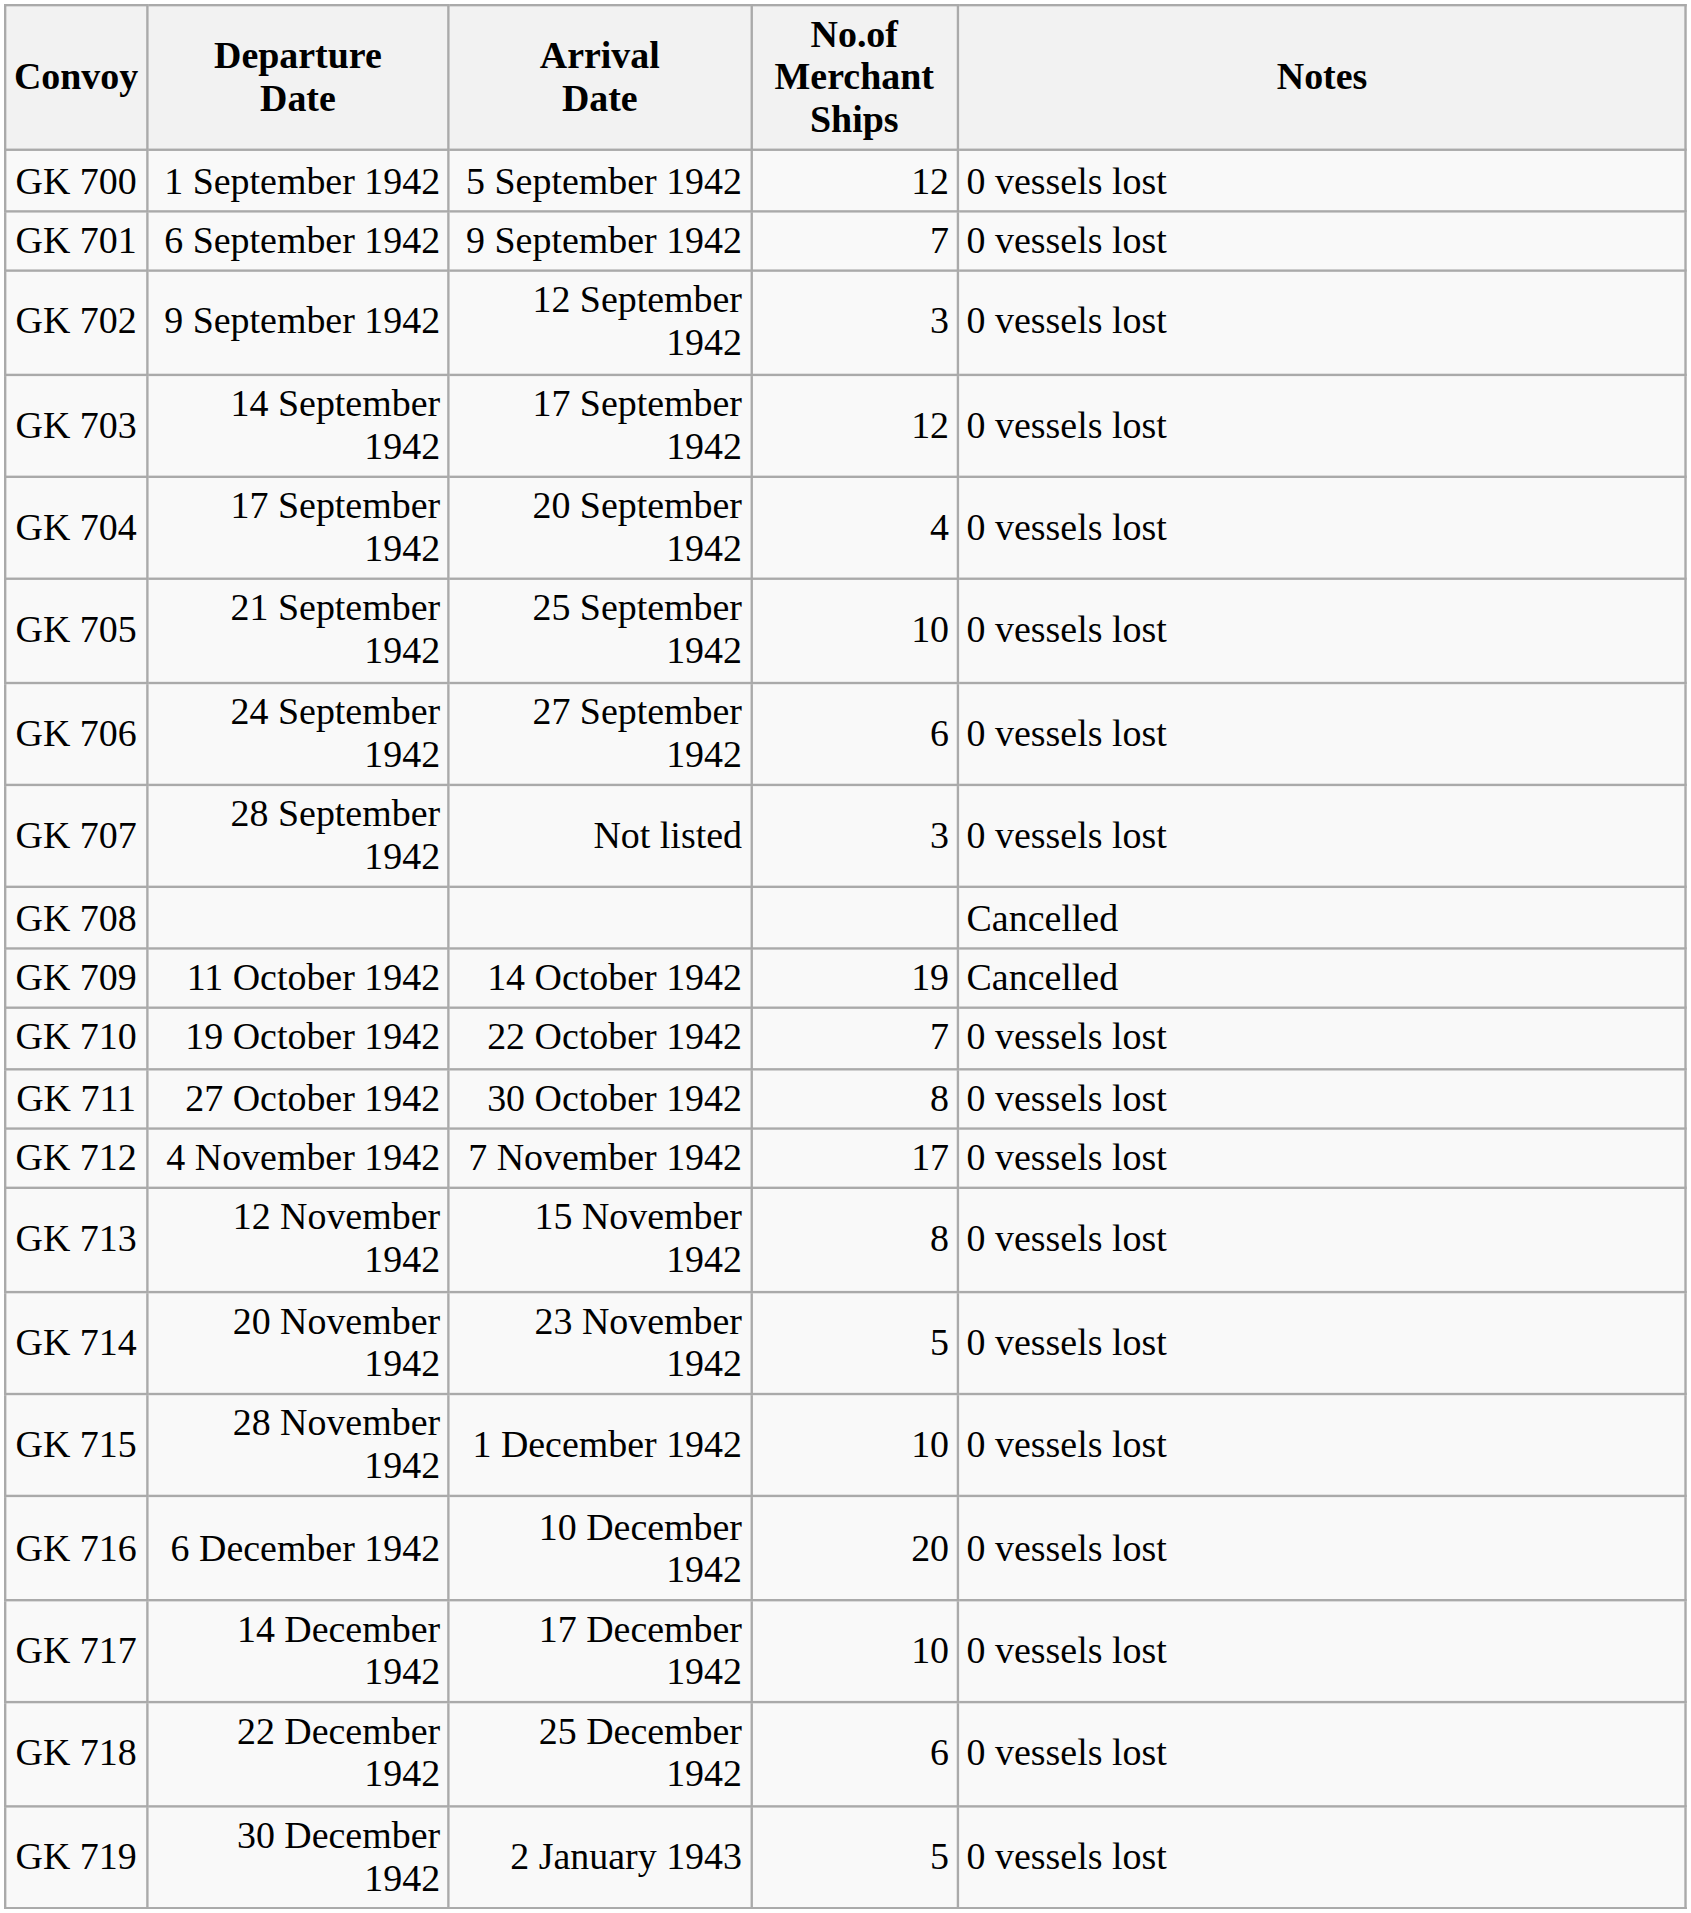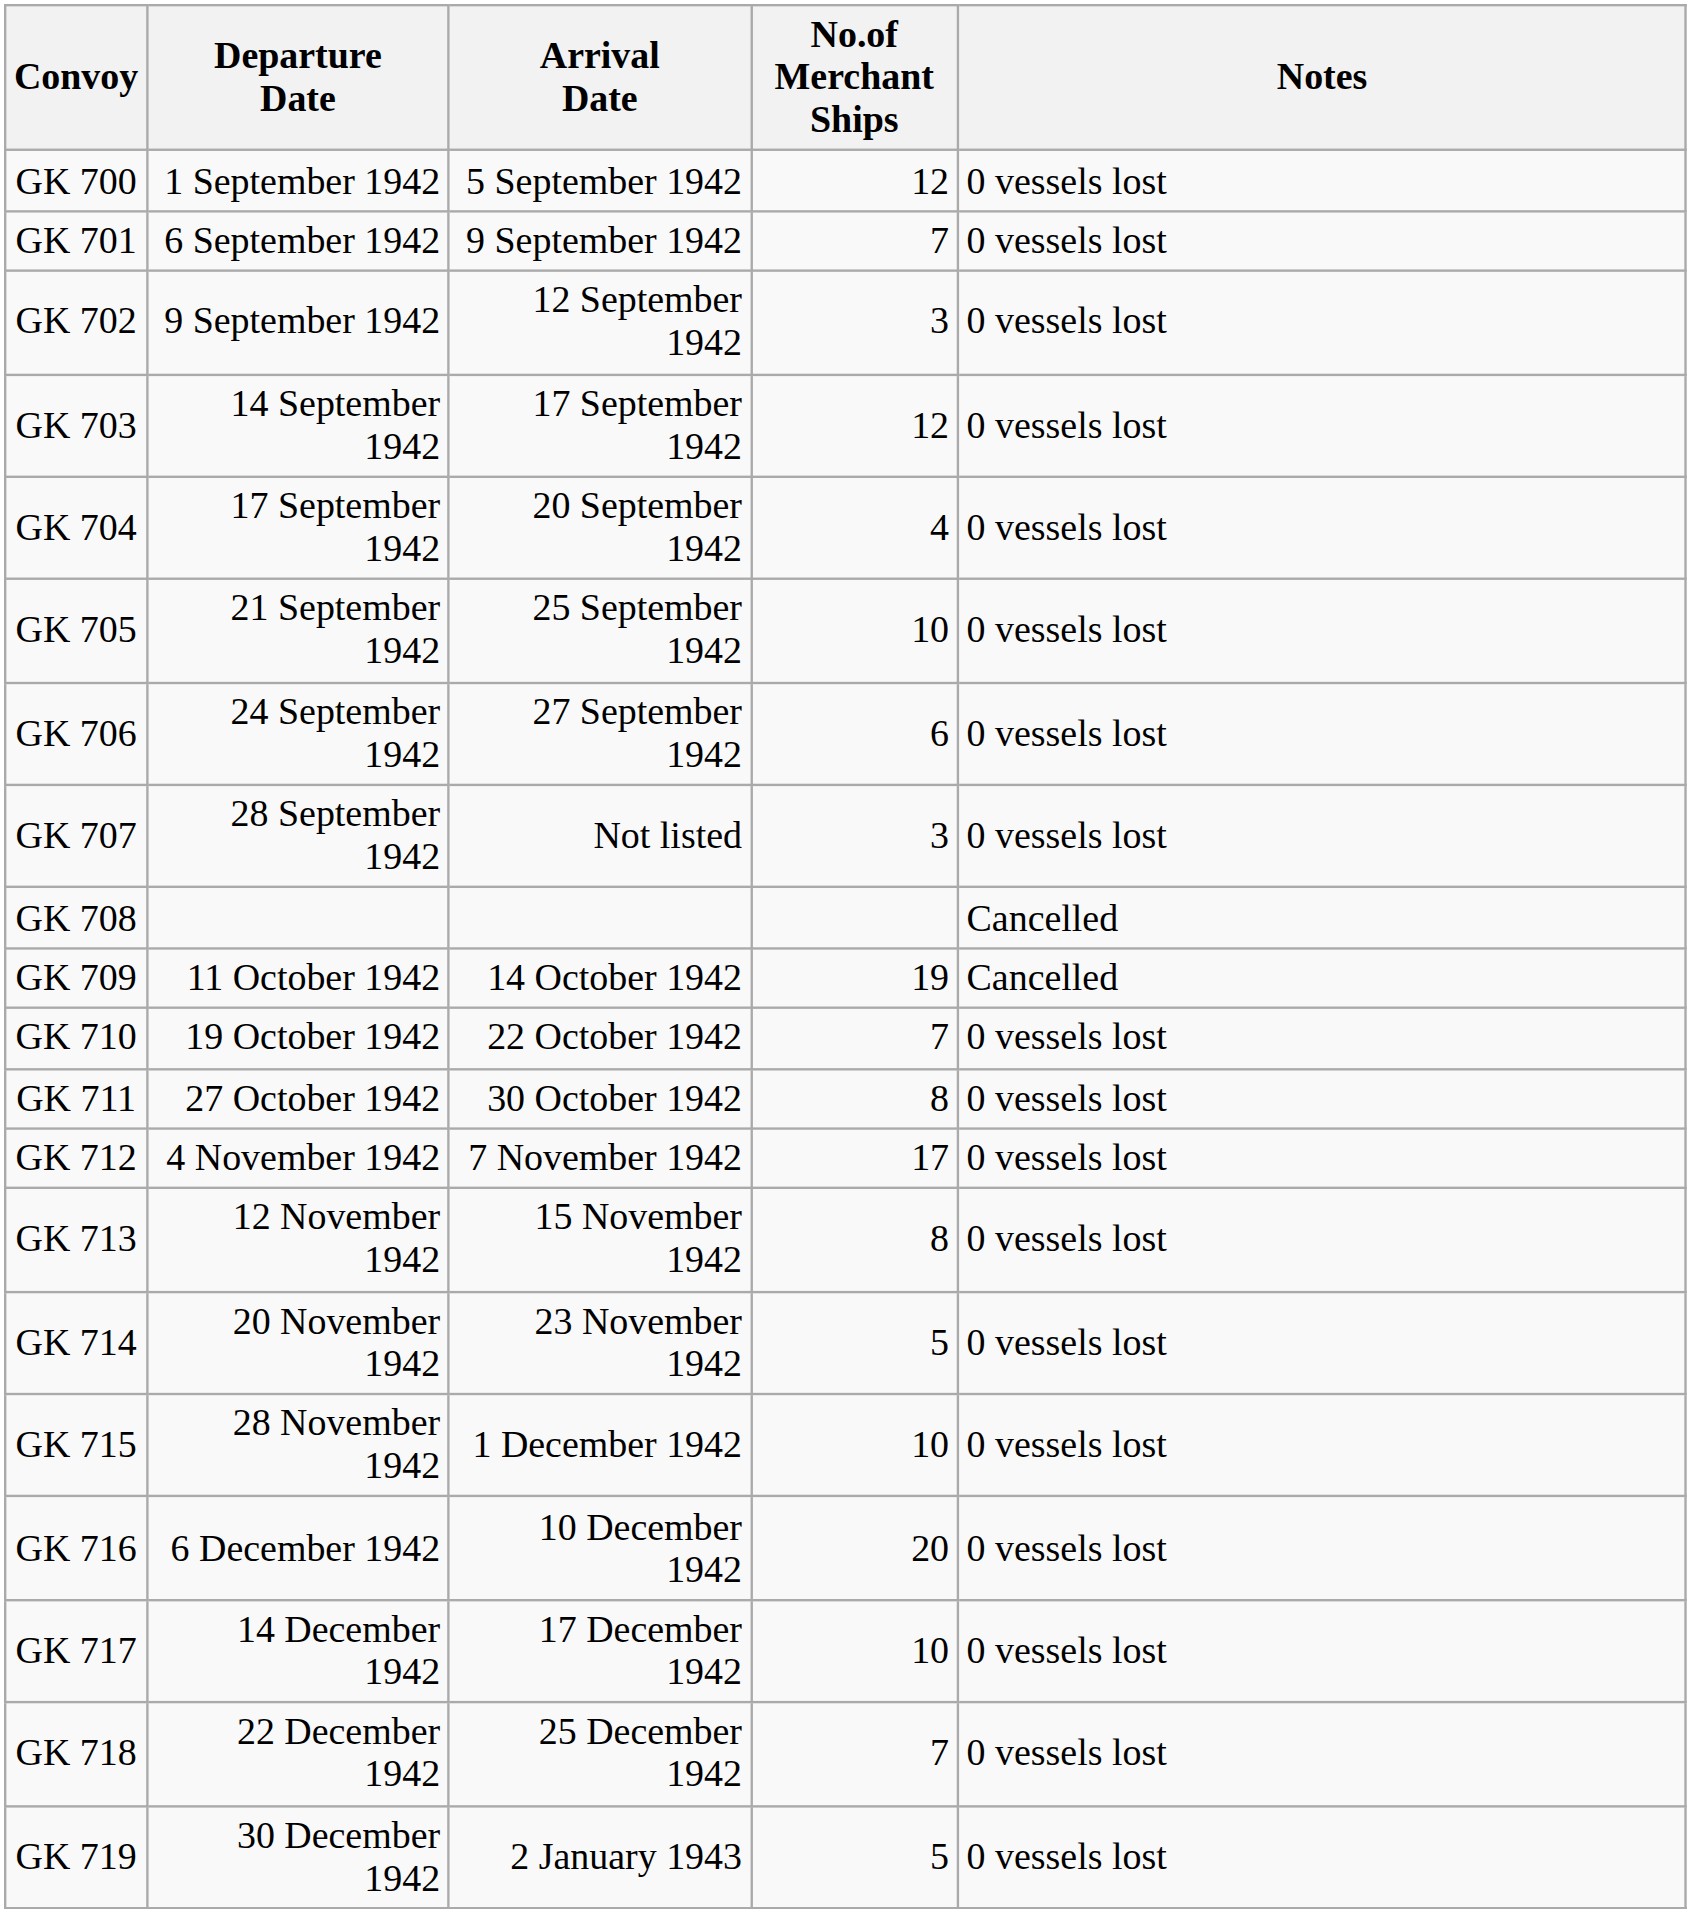GK 718 | No.of Merchant Ships: 6 -> 7
